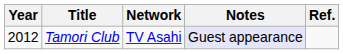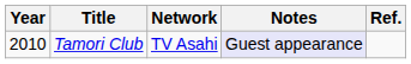Tamori Club | Year: 2012 -> 2010
